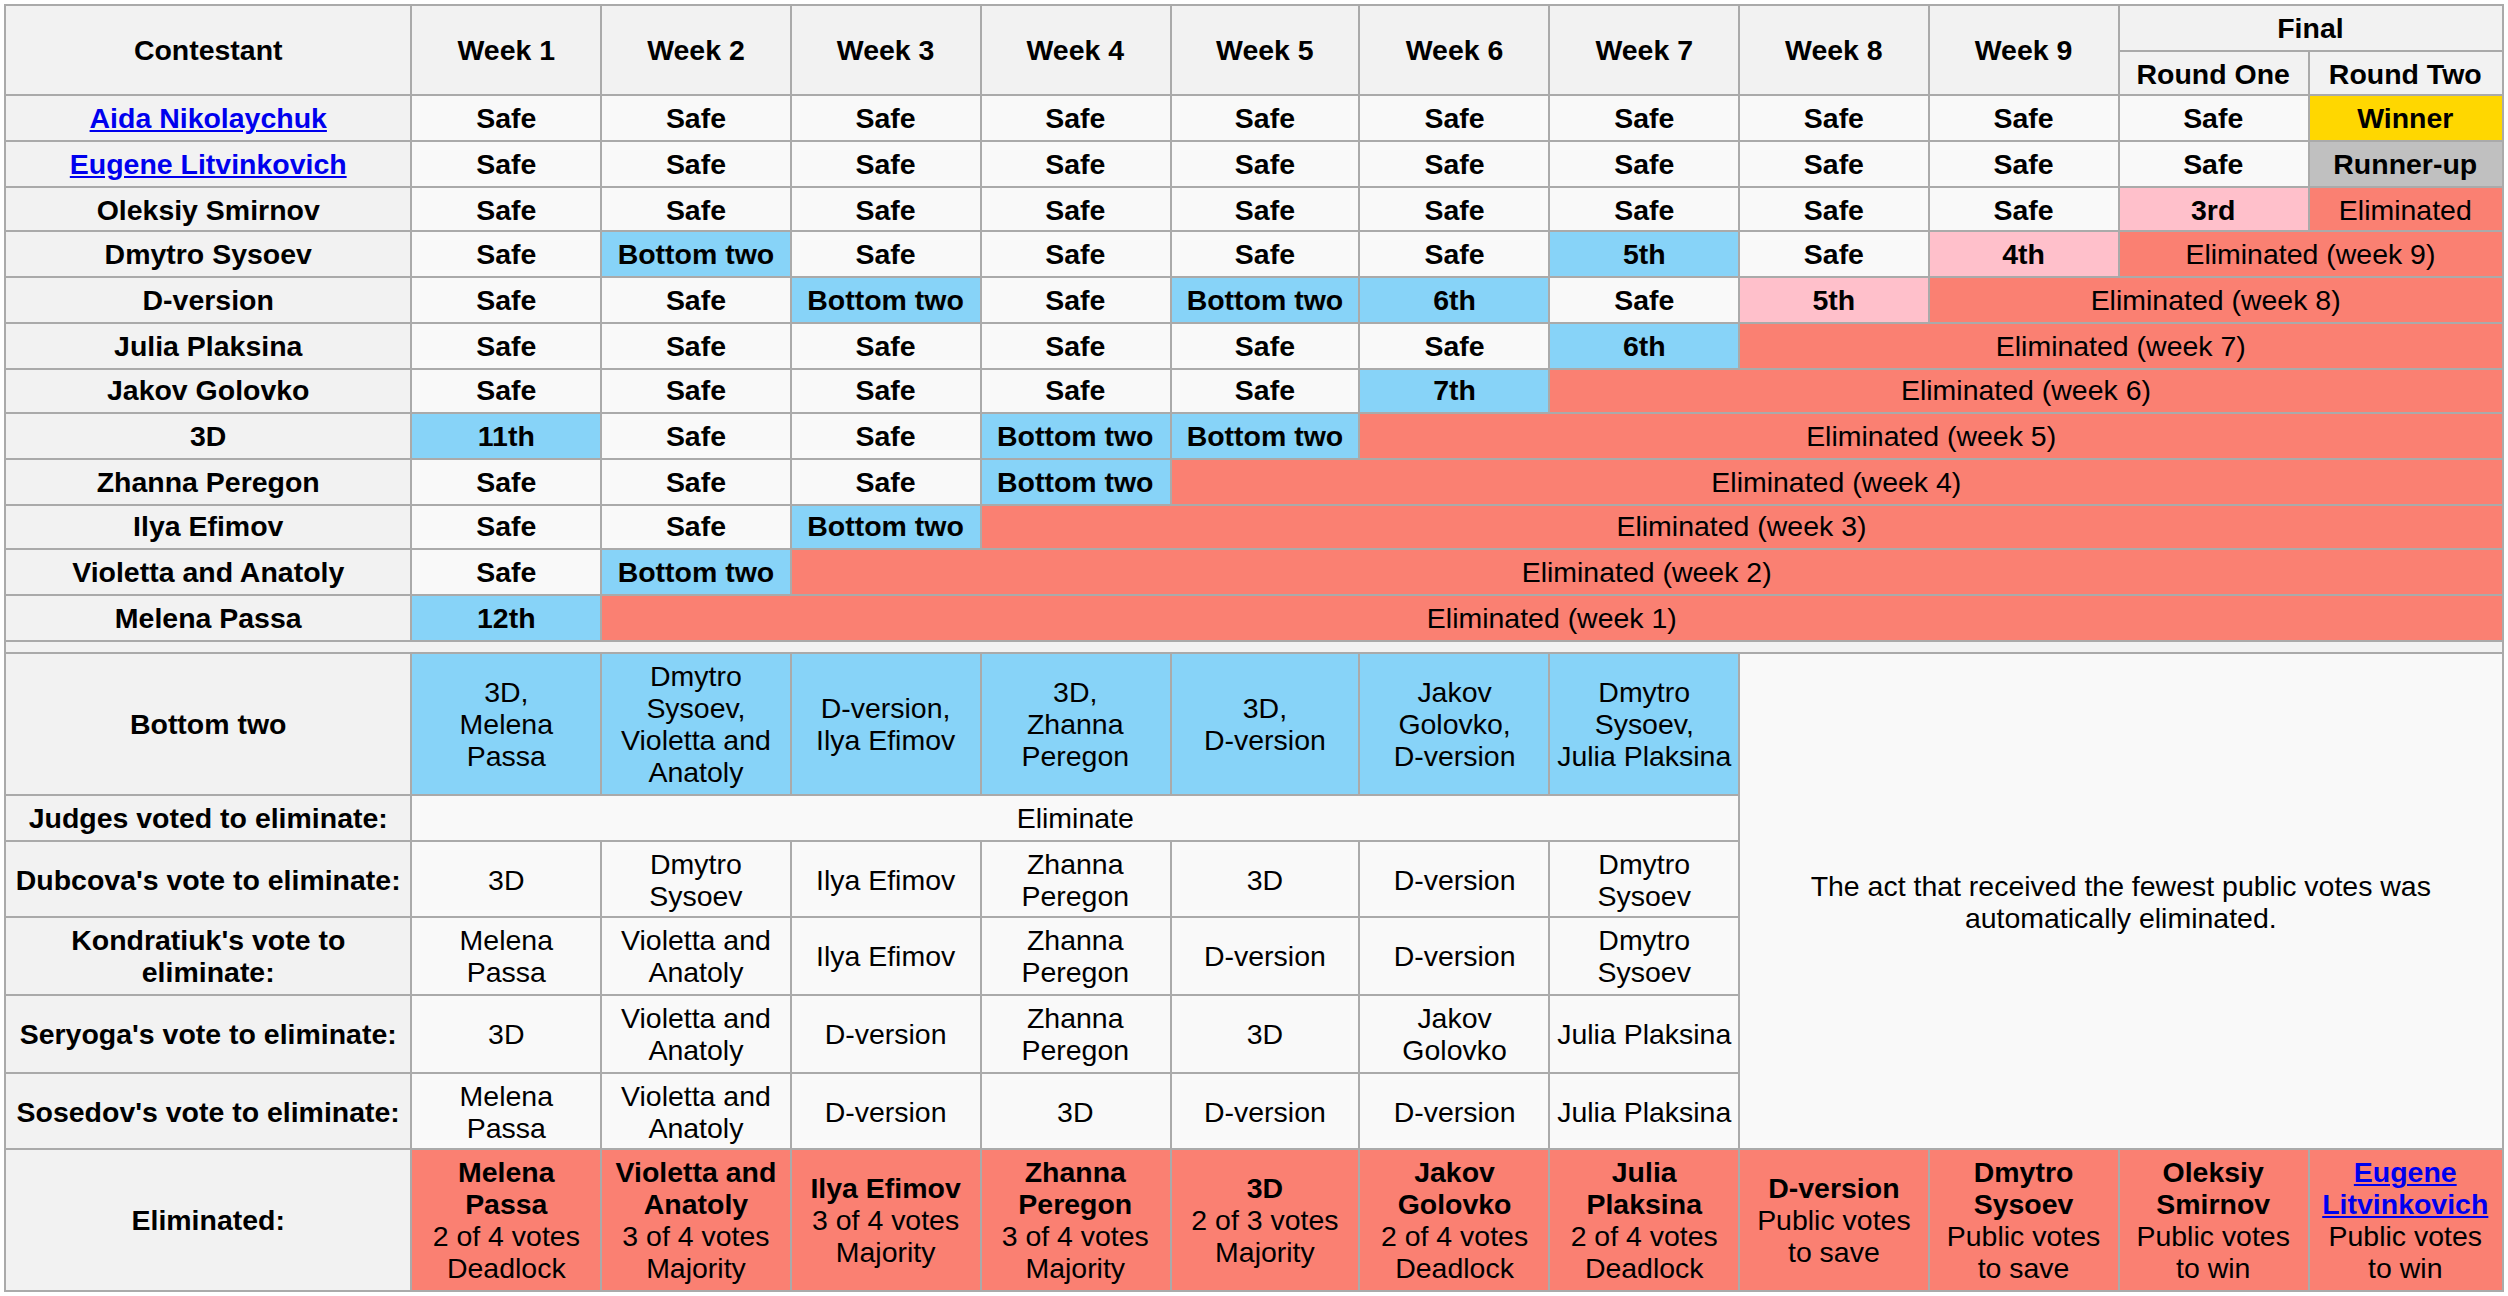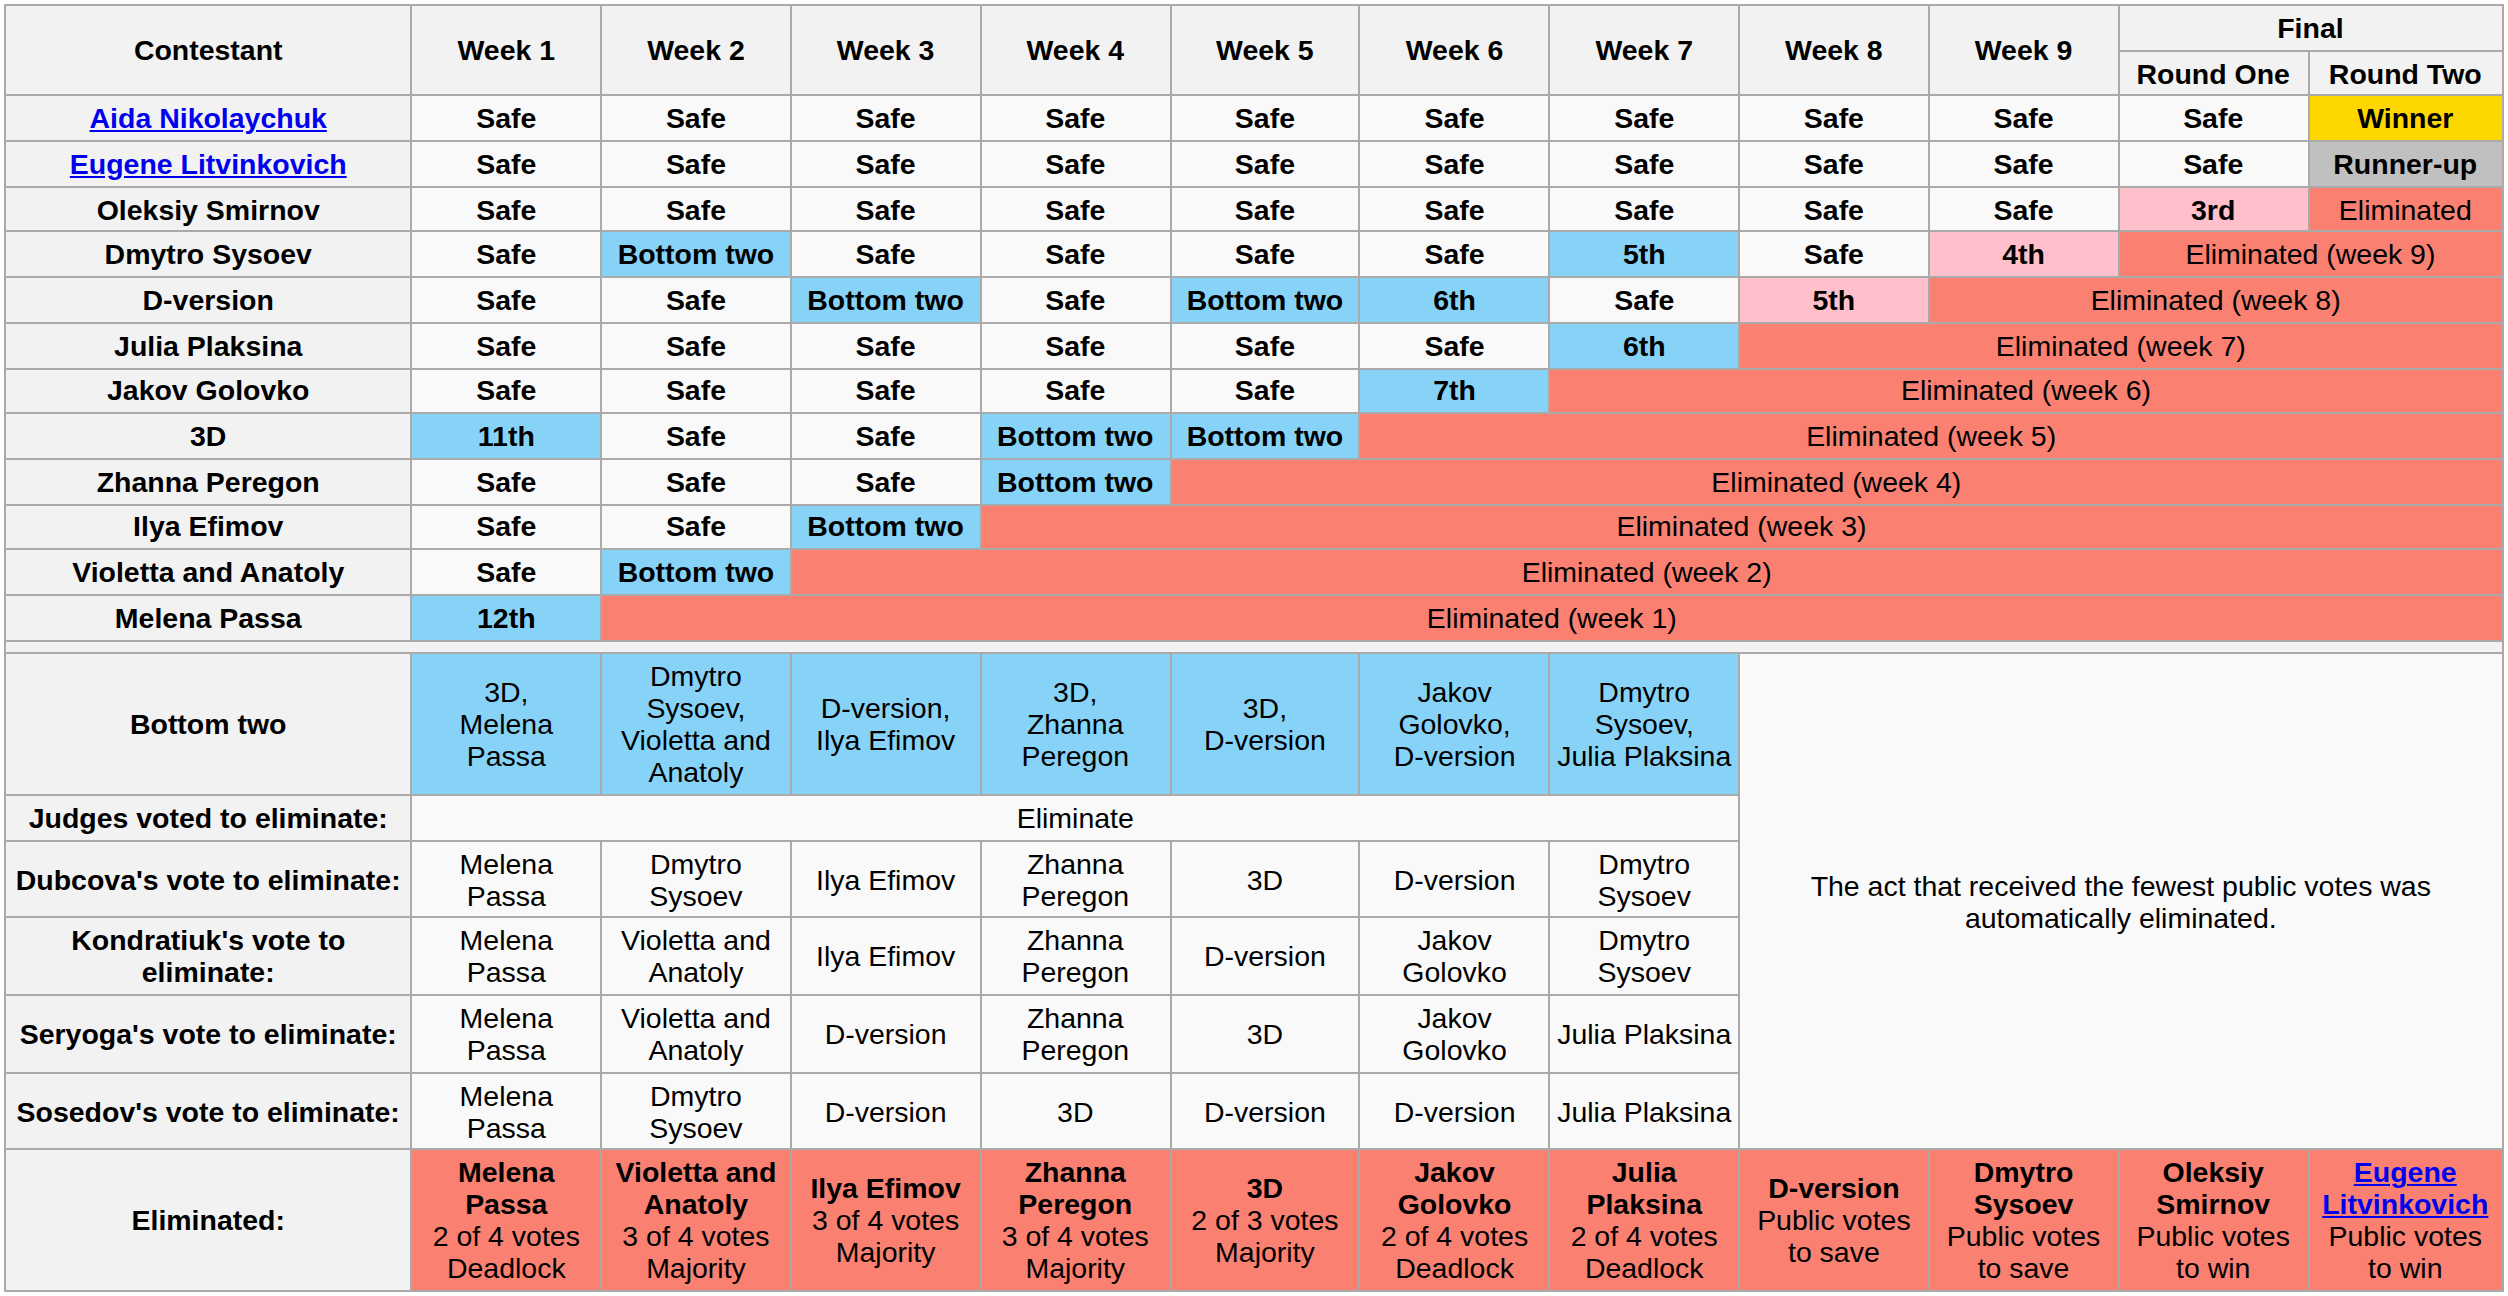Dubcova's vote to eliminate: | Week 1: 3D -> Melena Passa
Kondratiuk's vote to eliminate: | Week 6: D-version -> Jakov Golovko
Seryoga's vote to eliminate: | Week 1: 3D -> Melena Passa
Sosedov's vote to eliminate: | Week 2: Violetta and Anatoly -> Dmytro Sysoev
